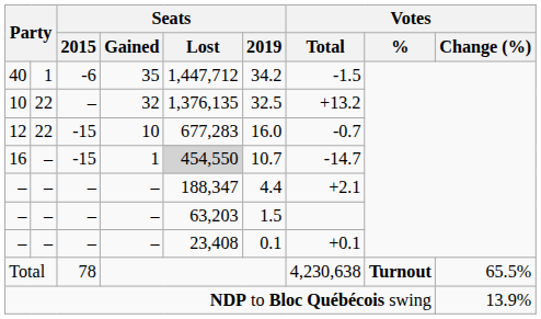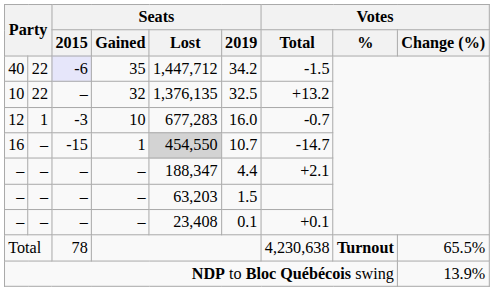40 | column 2: 1 -> 22
40 | Seats / 2015: no background -> lavender background
12 | column 2: 22 -> 1
12 | Seats / 2015: -15 -> -3
